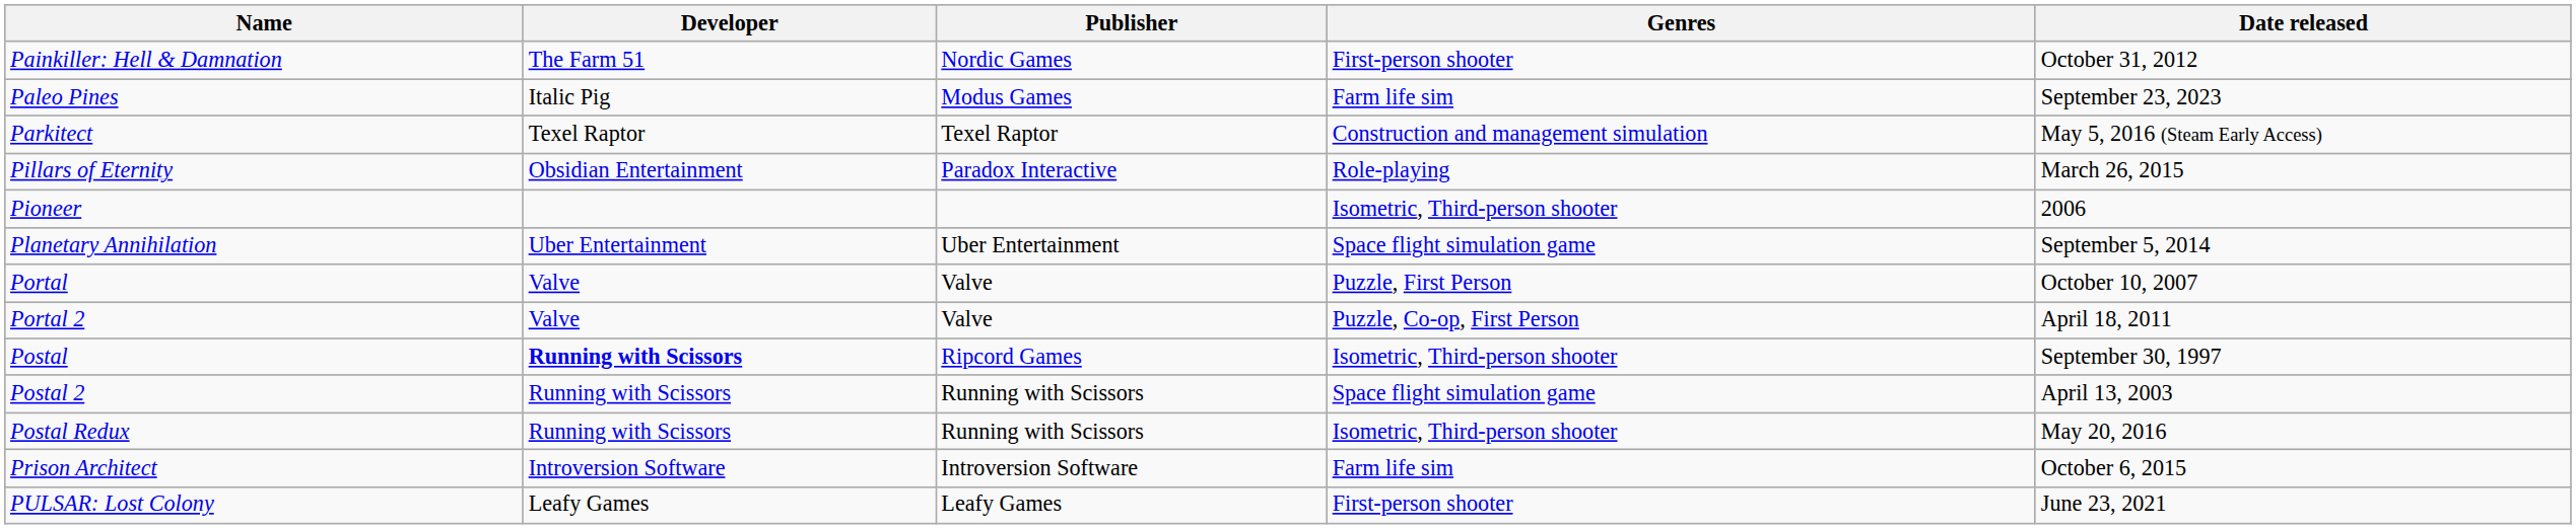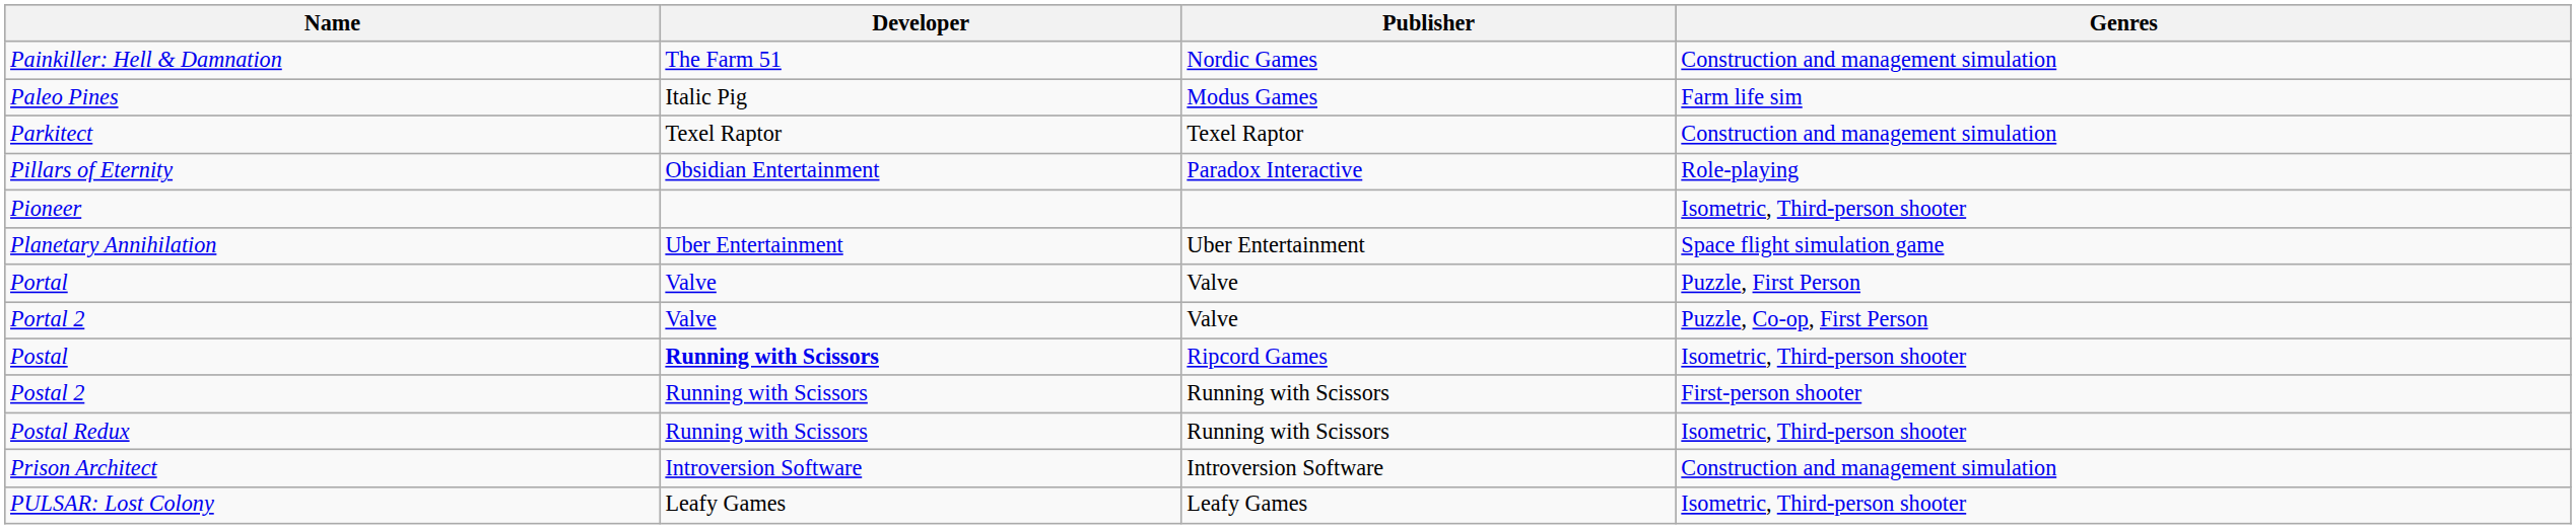- column: Date released | October 31, 2012 | September 23, 2023 | May 5, 2016 (Steam Early Access) | March 26, 2015 | 2006 | September 5, 2014 | October 10, 2007 | April 18, 2011 | September 30, 1997 | April 13, 2003 | May 20, 2016 | October 6, 2015 | June 23, 2021
Painkiller: Hell & Damnation | Genres: First-person shooter -> Construction and management simulation
Postal 2 | Genres: Space flight simulation game -> First-person shooter
Prison Architect | Genres: Farm life sim -> Construction and management simulation
PULSAR: Lost Colony | Genres: First-person shooter -> Isometric, Third-person shooter
